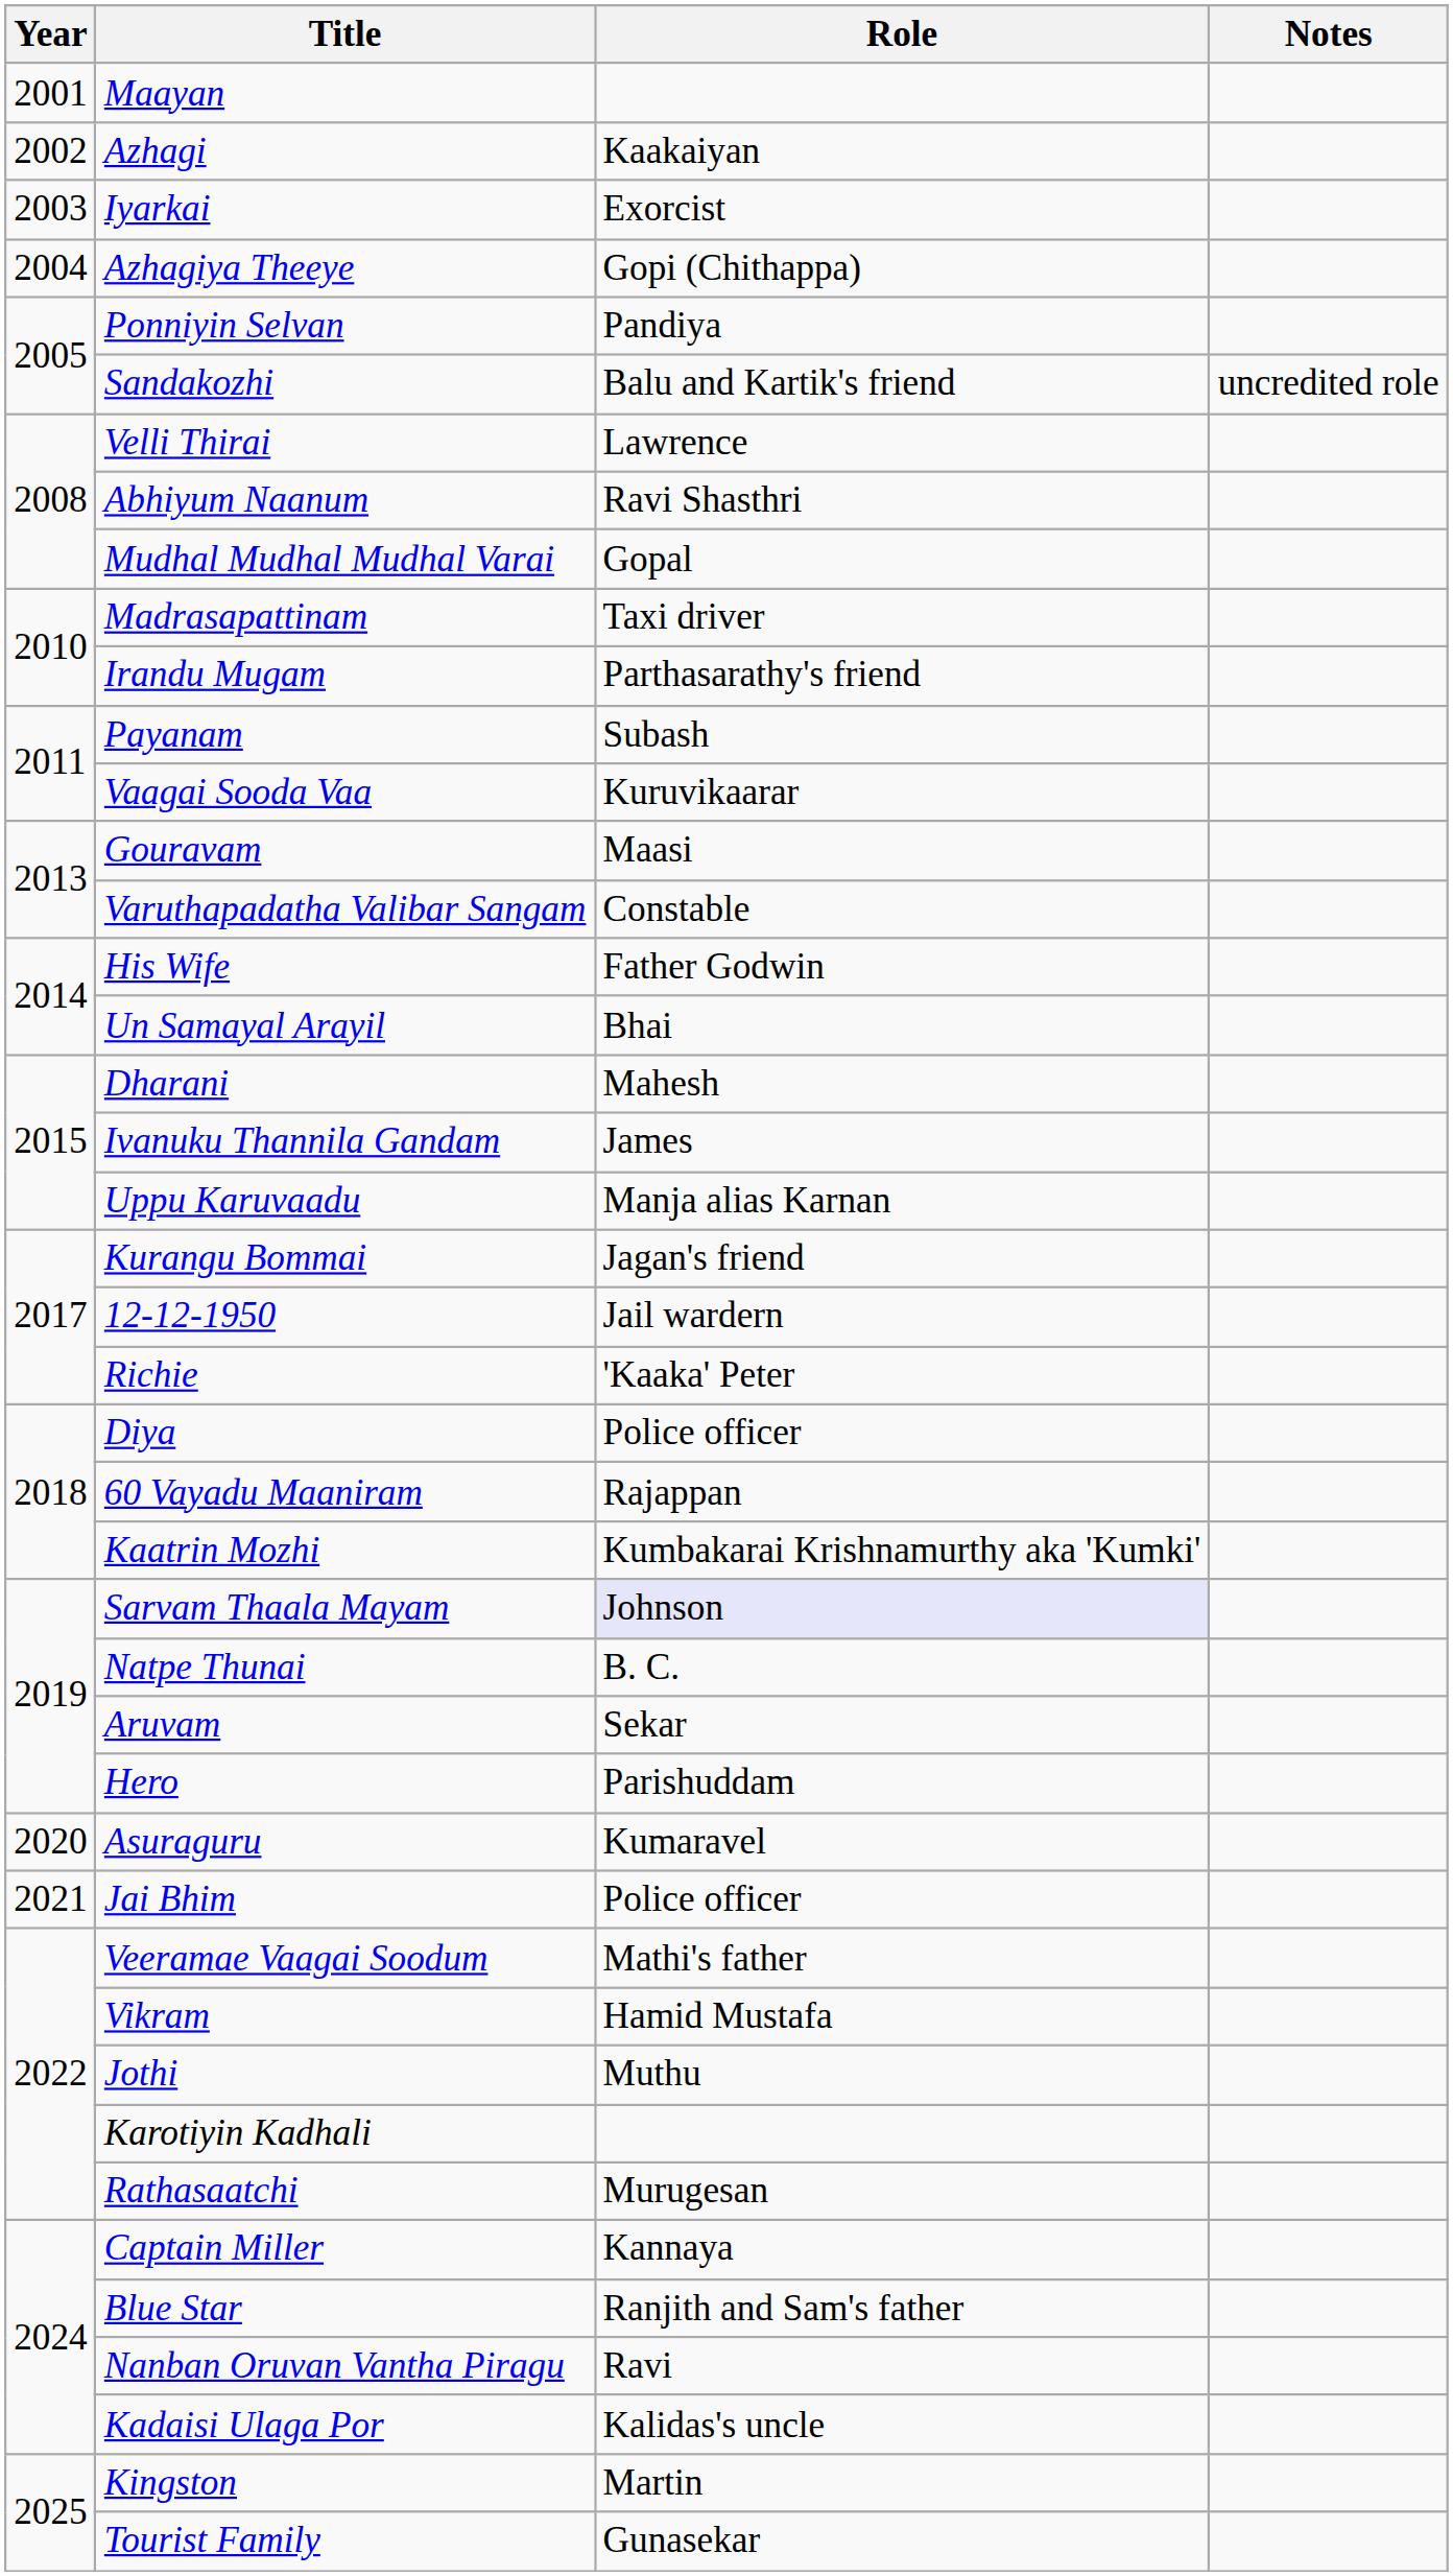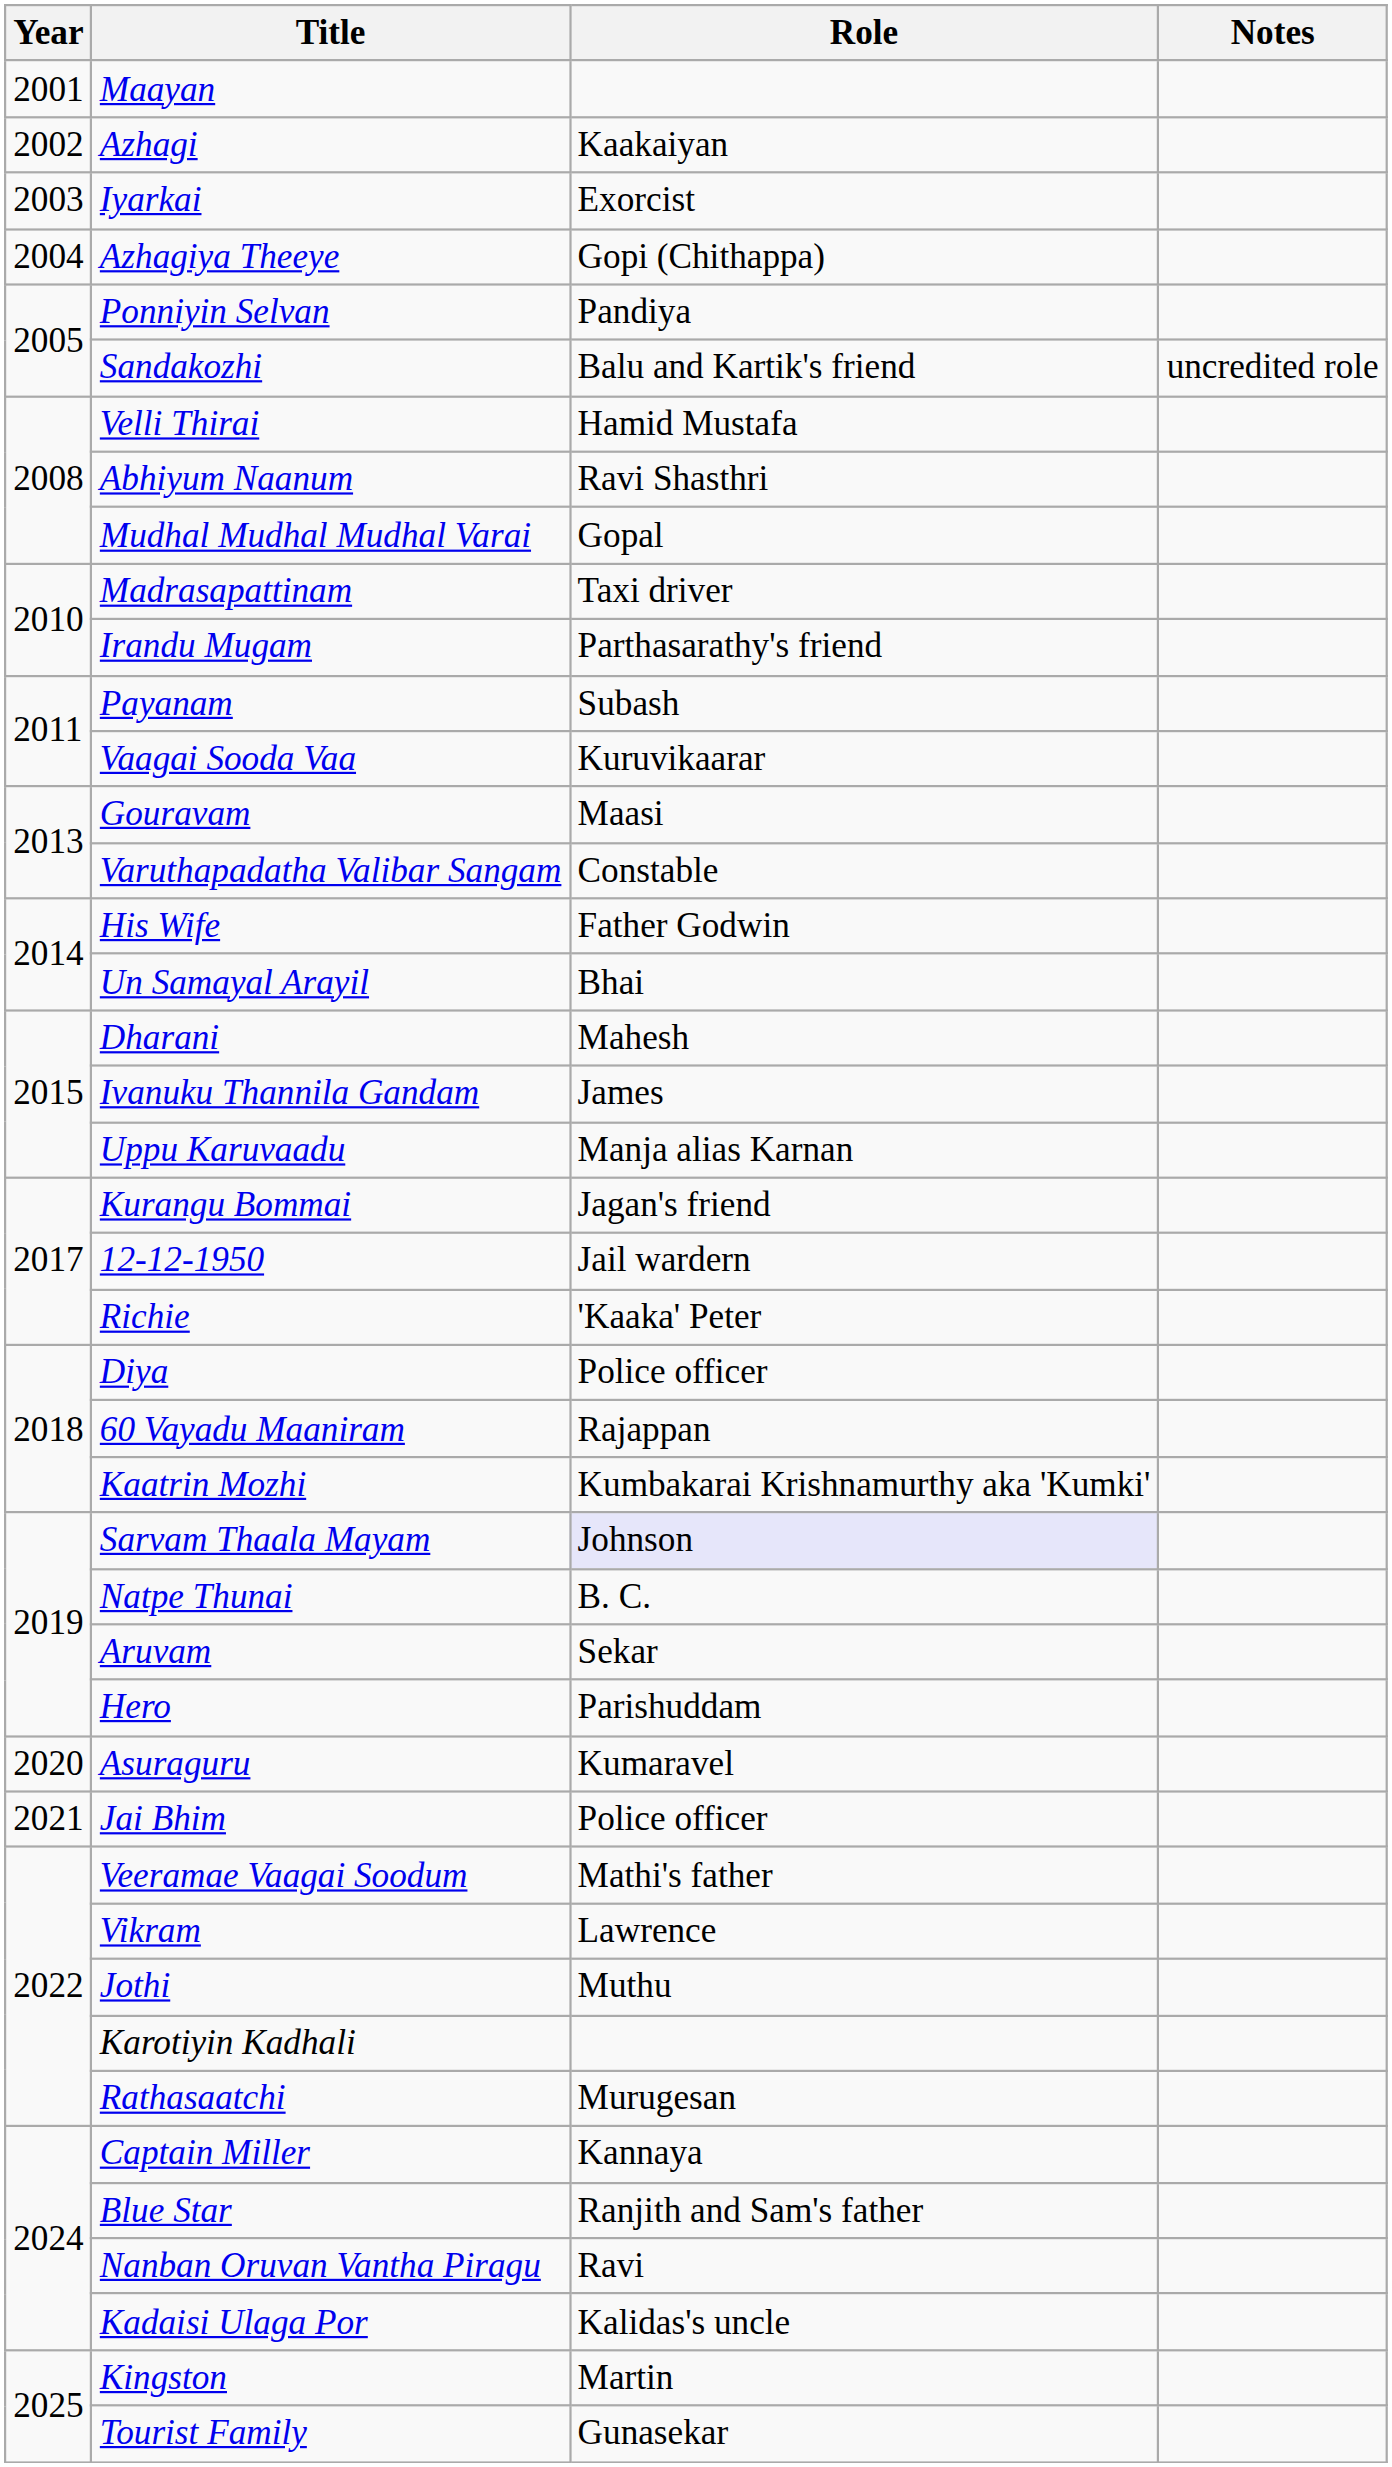Velli Thirai | Role: Lawrence -> Hamid Mustafa
Vikram | Role: Hamid Mustafa -> Lawrence
